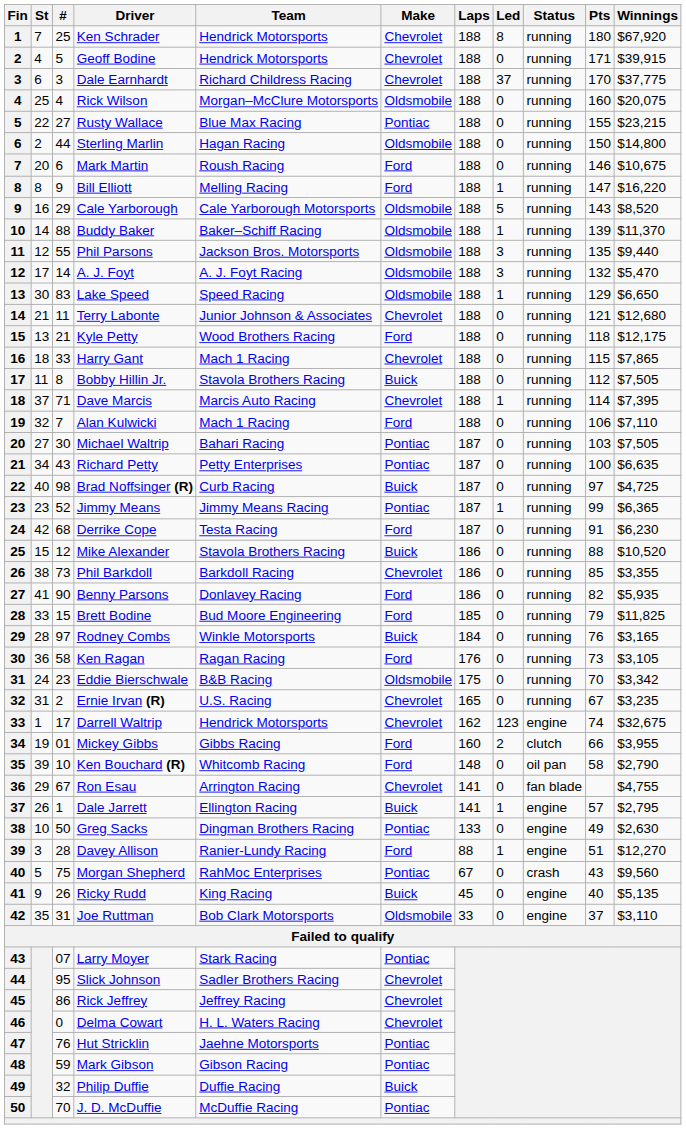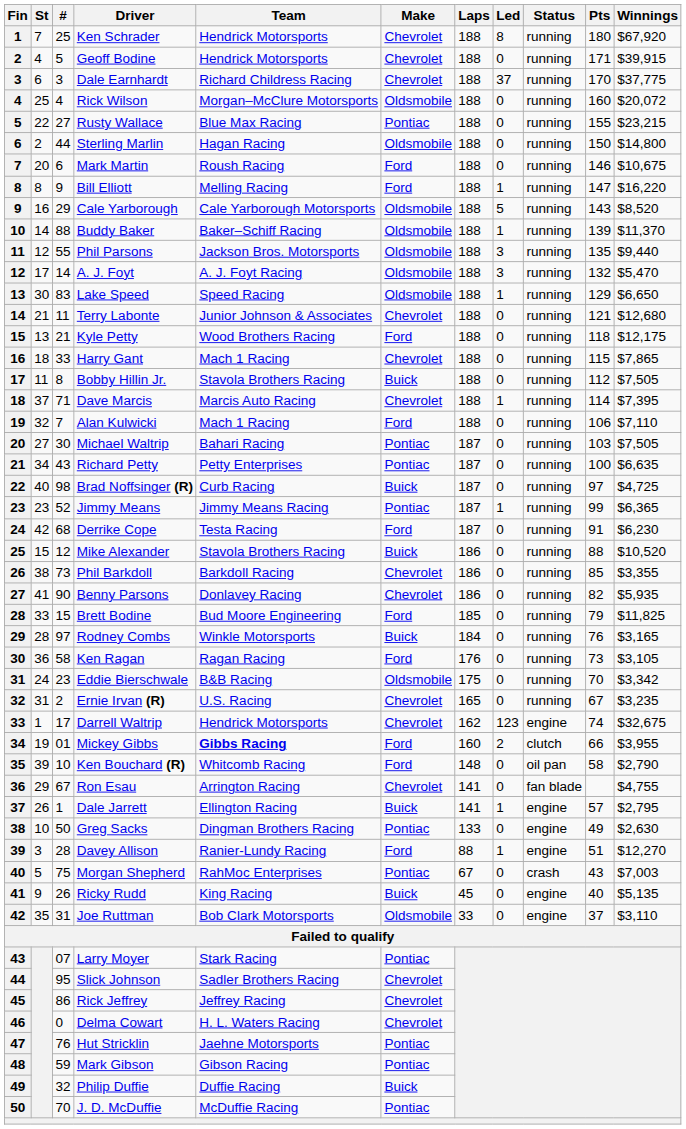Rick Wilson | Winnings: $20,075 -> $20,072
Benny Parsons | Make: Ford -> Chevrolet
Mickey Gibbs | Team: normal -> bold
Morgan Shepherd | Winnings: $9,560 -> $7,003
